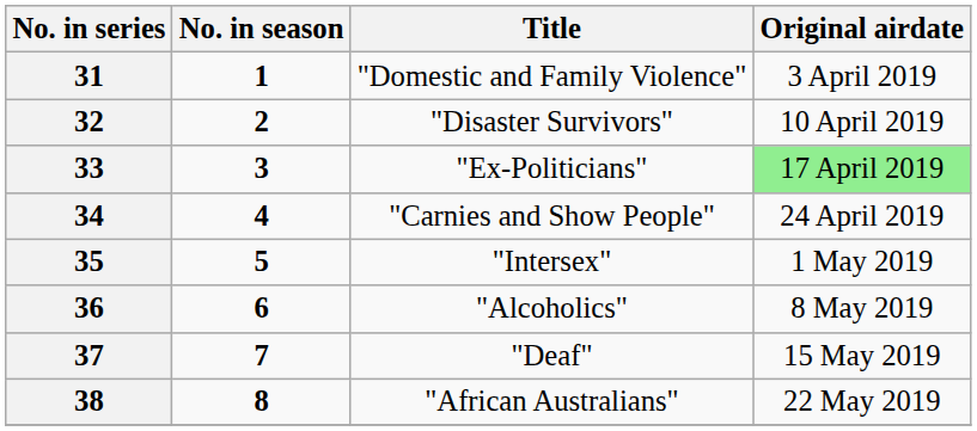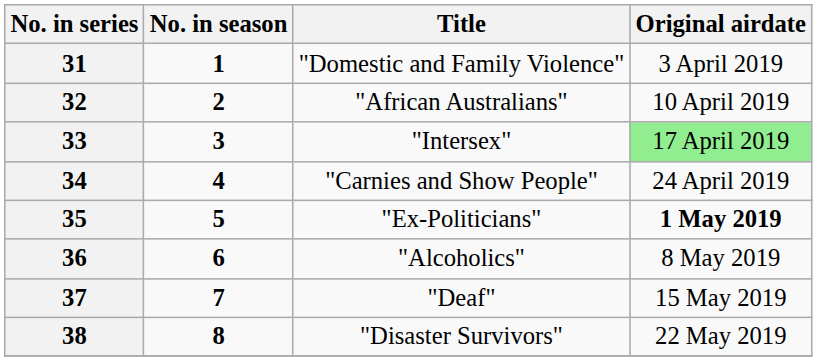32 | Title: "Disaster Survivors" -> "African Australians"
33 | Title: "Ex-Politicians" -> "Intersex"
35 | Title: "Intersex" -> "Ex-Politicians"
35 | Original airdate: normal -> bold
38 | Title: "African Australians" -> "Disaster Survivors"
